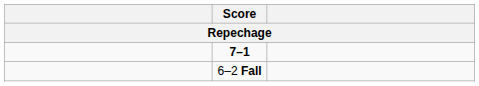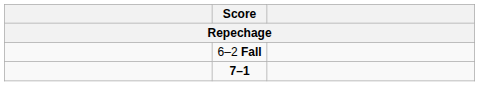rows swapped: 6–2 Fall <-> 7–1
